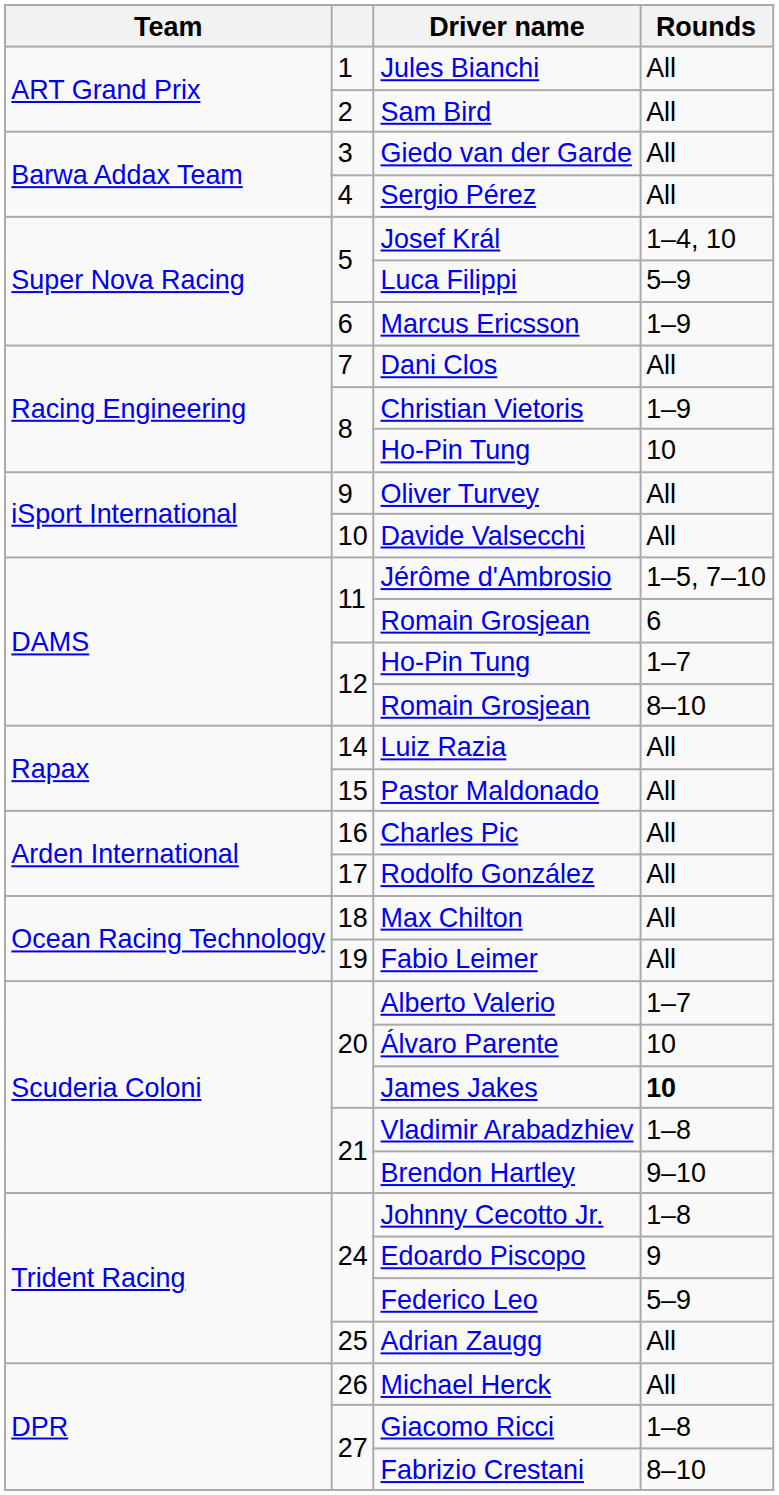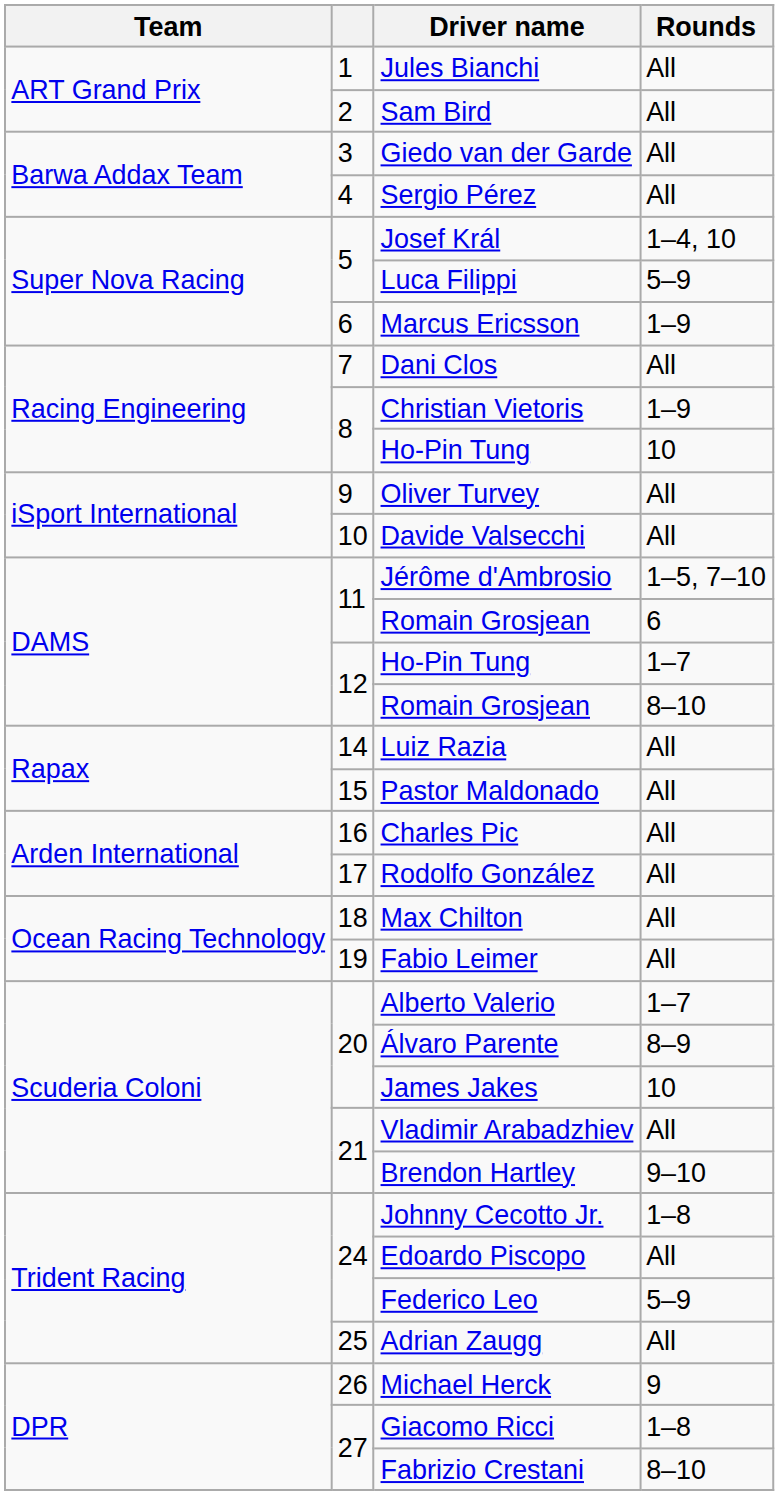Álvaro Parente | Rounds: 10 -> 8–9
James Jakes | Rounds: bold -> normal
Vladimir Arabadzhiev | Rounds: 1–8 -> All
Edoardo Piscopo | Rounds: 9 -> All
Michael Herck | Rounds: All -> 9
